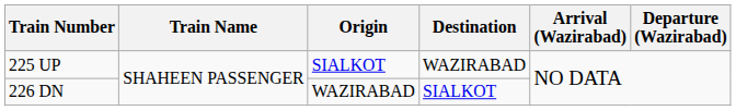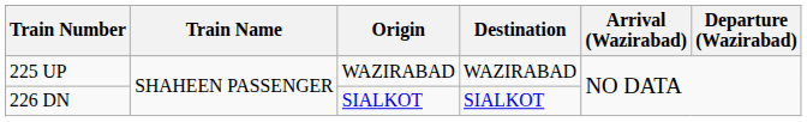225 UP | Origin: SIALKOT -> WAZIRABAD
226 DN | Origin: WAZIRABAD -> SIALKOT
